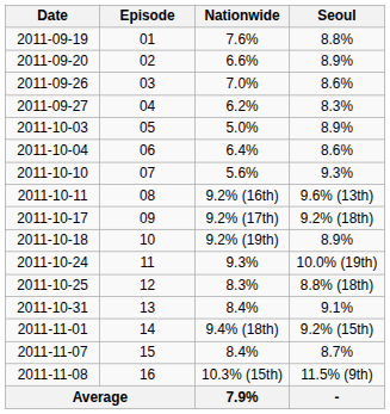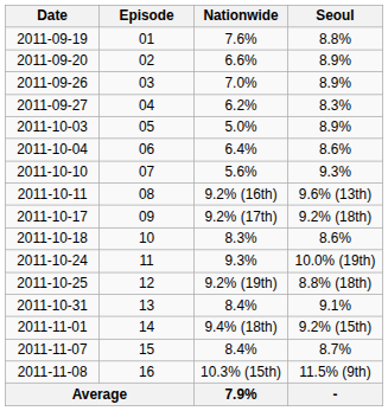2011-09-26 | Seoul: 8.6% -> 8.9%
2011-10-18 | Nationwide: 9.2% (19th) -> 8.3%
2011-10-18 | Seoul: 8.9% -> 8.6%
2011-10-25 | Nationwide: 8.3% -> 9.2% (19th)
